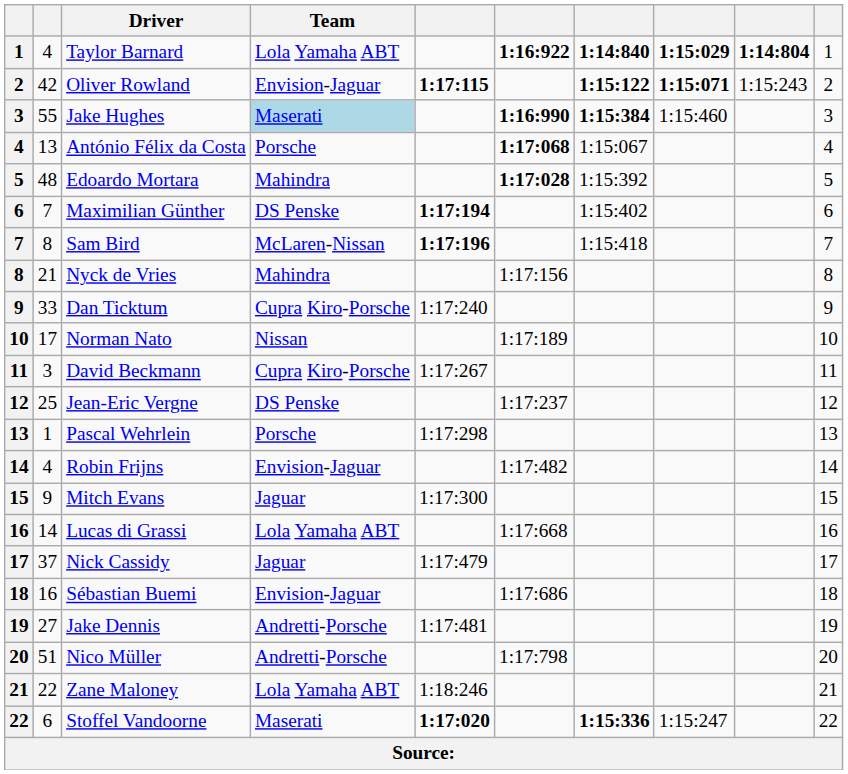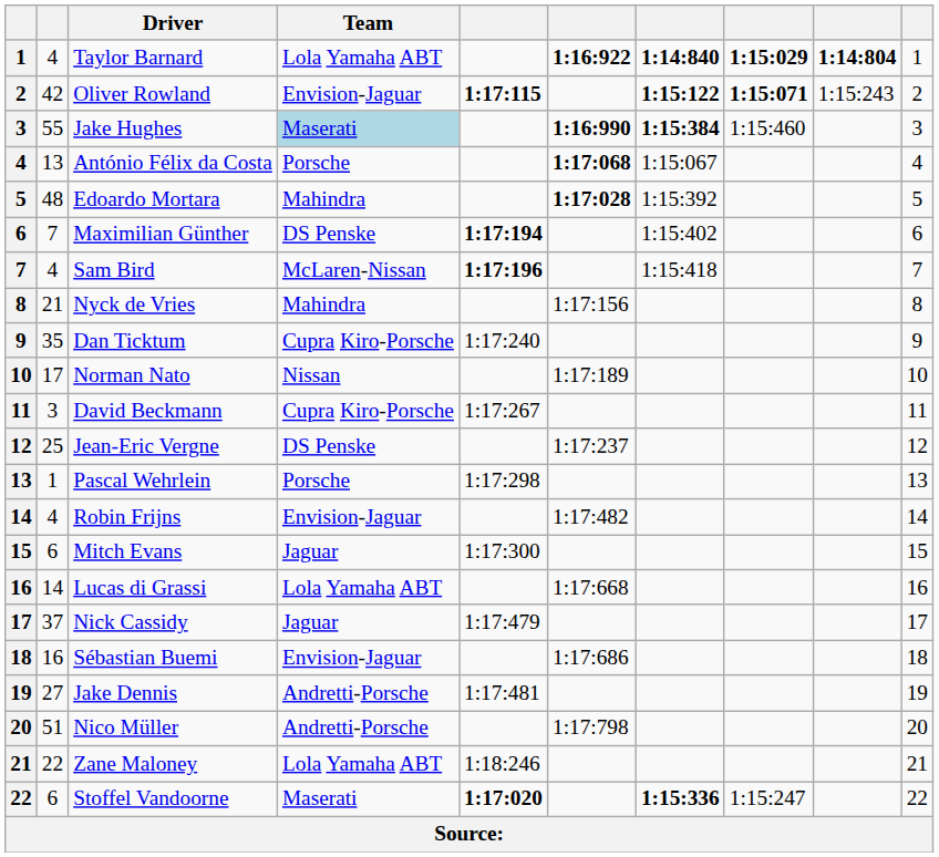Sam Bird | column 2: 8 -> 4
Dan Ticktum | column 2: 33 -> 35
Mitch Evans | column 2: 9 -> 6
